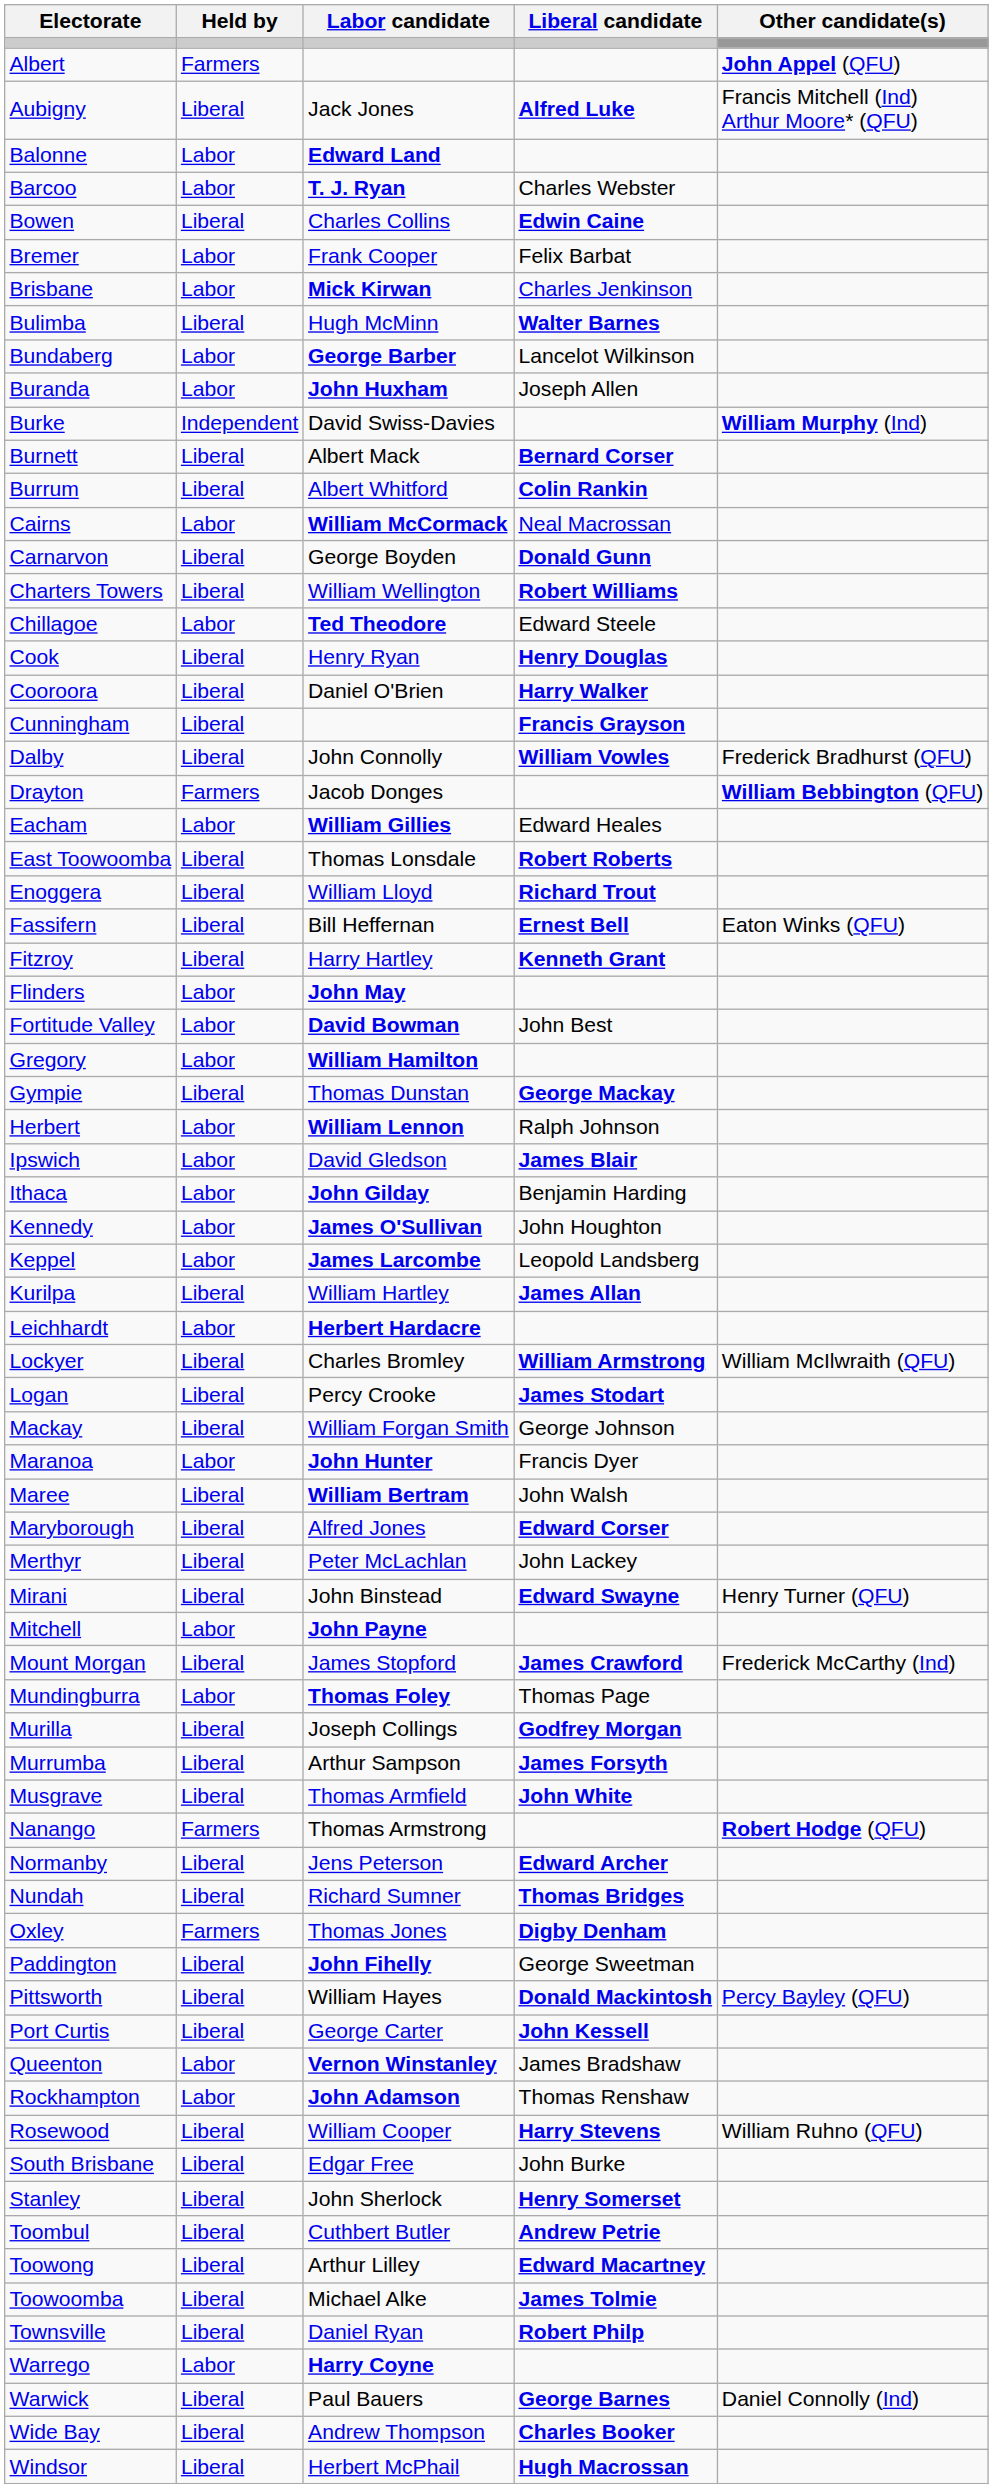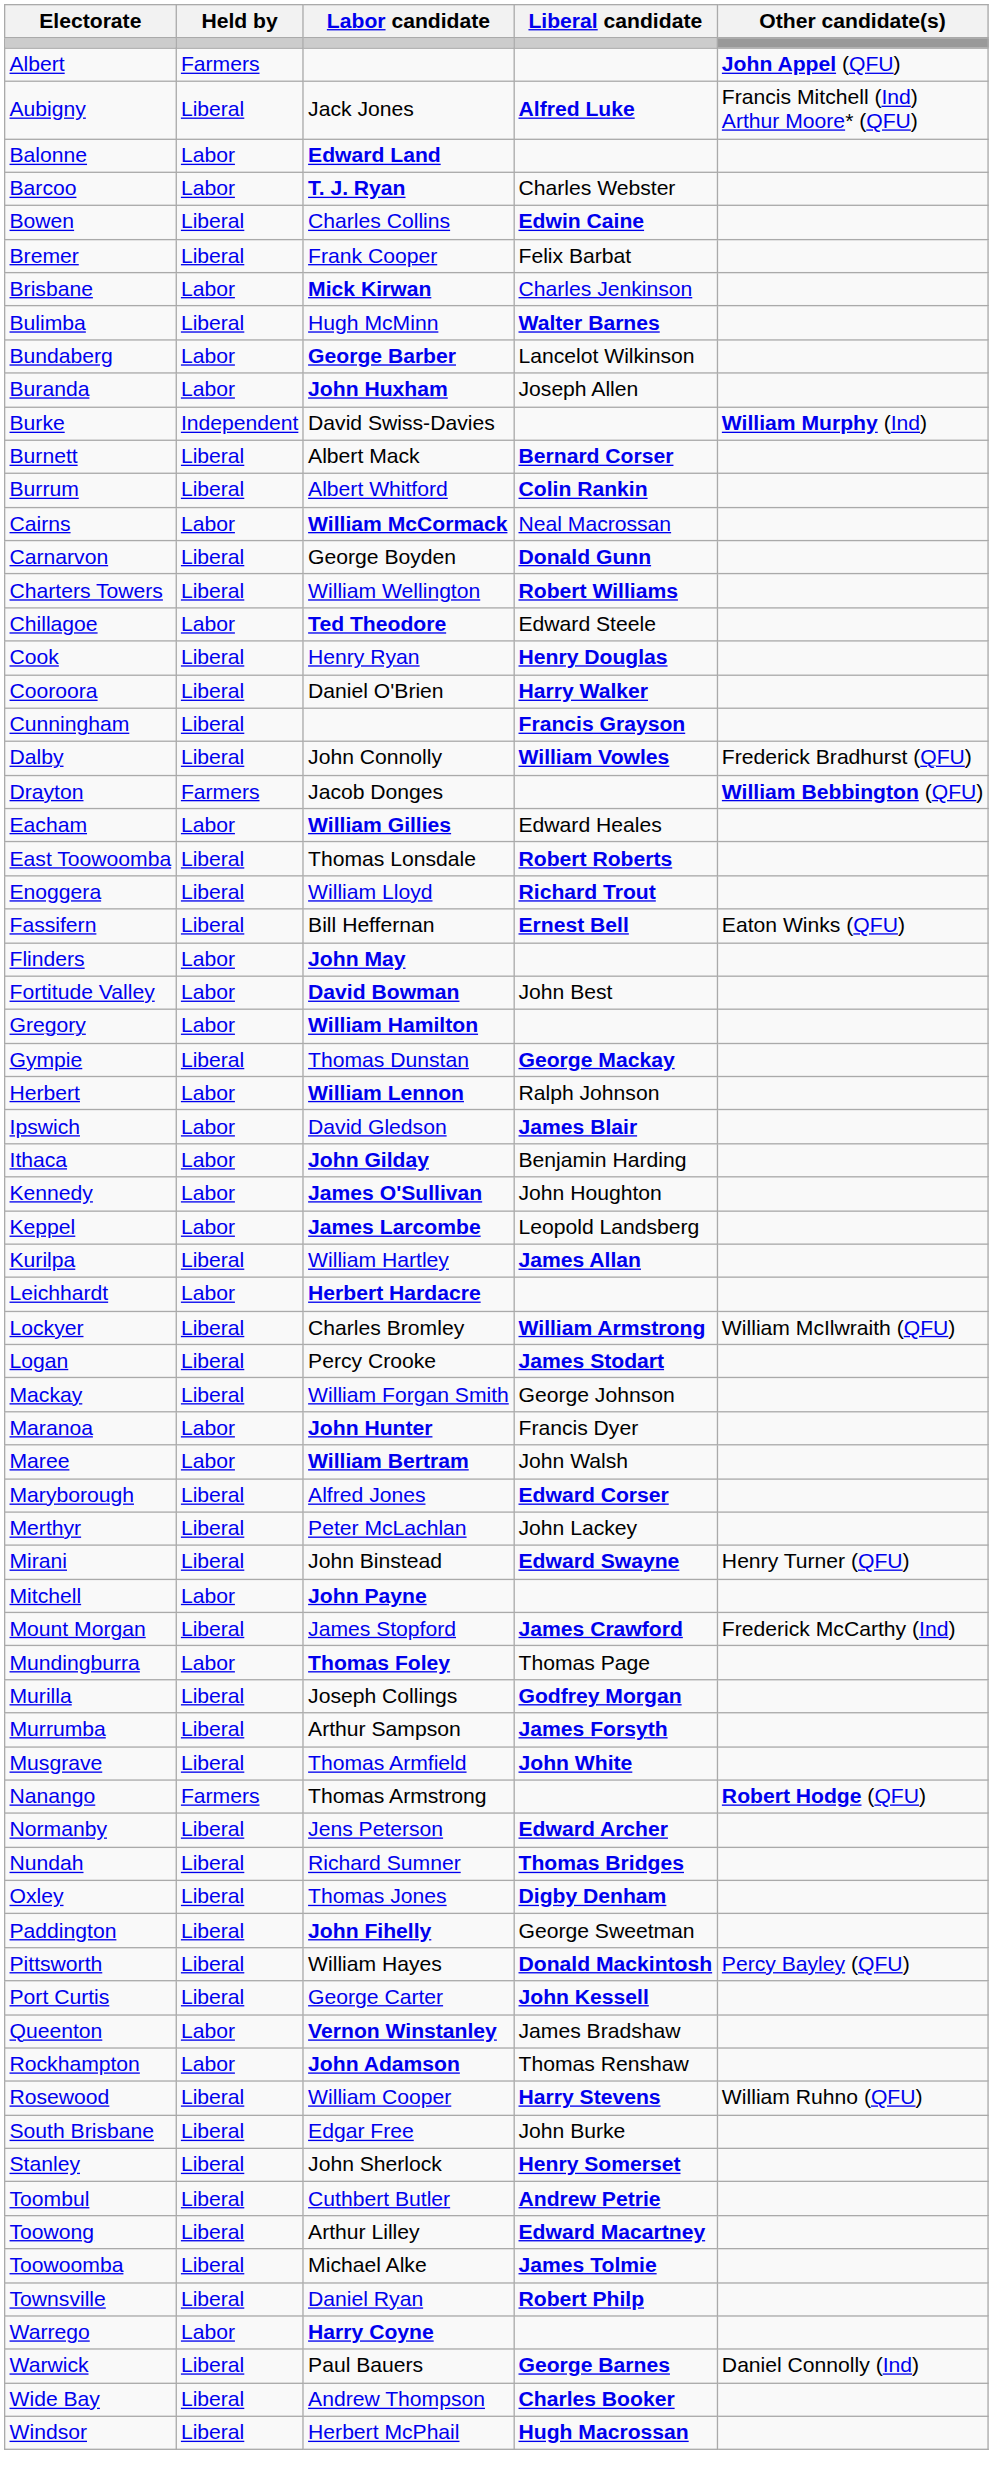Bremer | Held by: Labor -> Liberal
- row: Fitzroy | Liberal | Harry Hartley | Kenneth Grant
Maree | Held by: Liberal -> Labor
Oxley | Held by: Farmers -> Liberal
